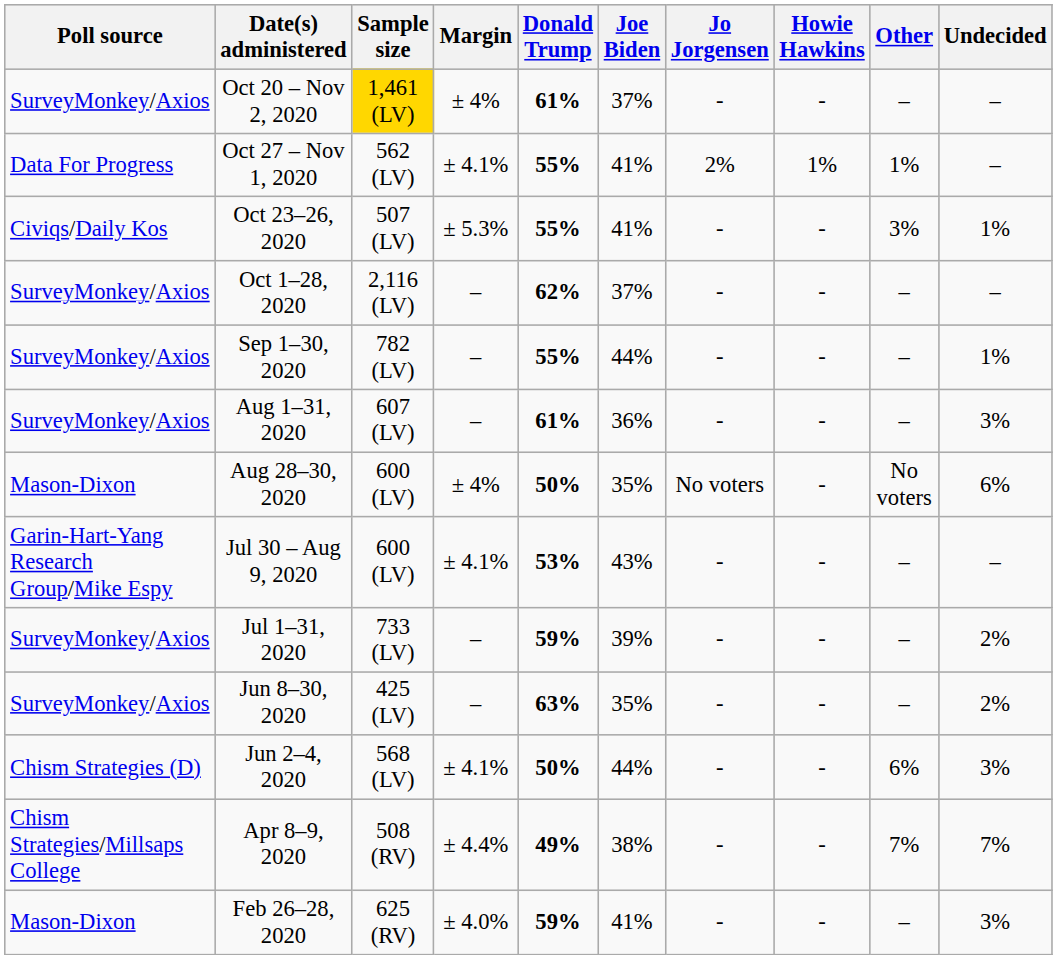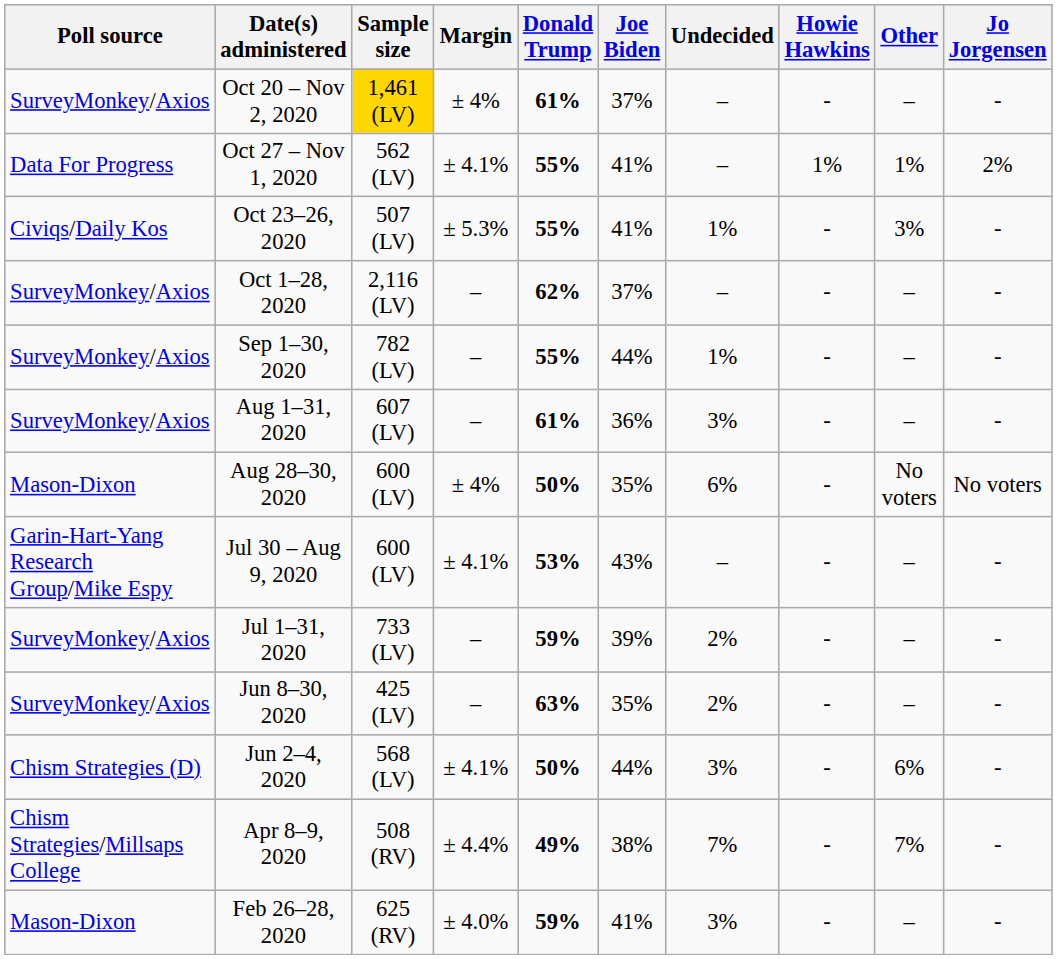columns swapped: Jo Jorgensen <-> Undecided
